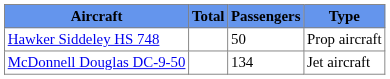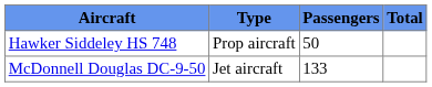columns swapped: Total <-> Type
McDonnell Douglas DC-9-50 | Passengers: 134 -> 133
